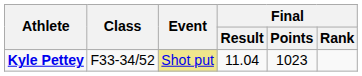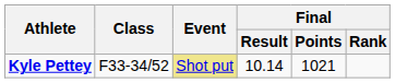Kyle Pettey | Final / Result: 11.04 -> 10.14
Kyle Pettey | Final / Points: 1023 -> 1021
